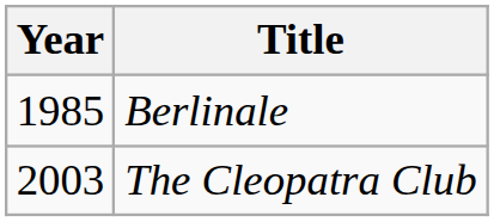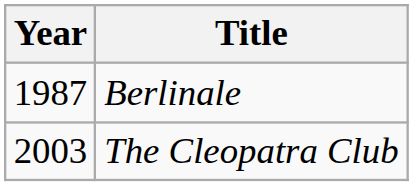Berlinale | Year: 1985 -> 1987
